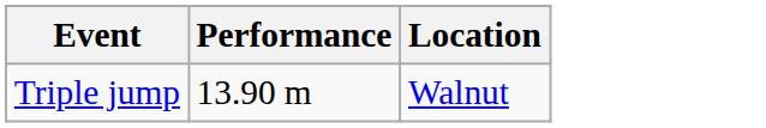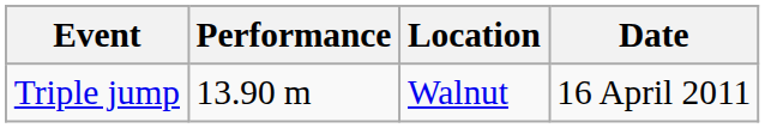+ column: Date | 16 April 2011
